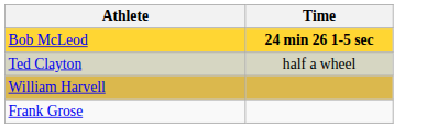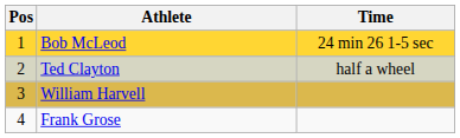+ column: Pos | 1 | 2 | 3 | 4
Bob McLeod | Time: bold -> normal
